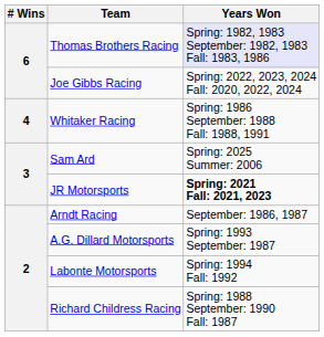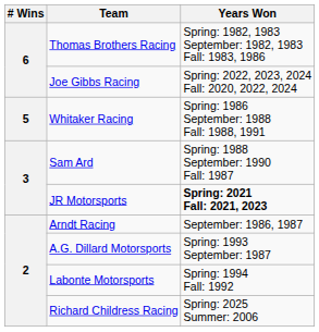Thomas Brothers Racing | Years Won: lavender background -> no background
Whitaker Racing | # Wins: 4 -> 5
Sam Ard | Years Won: Spring: 2025 Summer: 2006 -> Spring: 1988 September: 1990 Fall: 1987
Richard Childress Racing | Years Won: Spring: 1988 September: 1990 Fall: 1987 -> Spring: 2025 Summer: 2006
